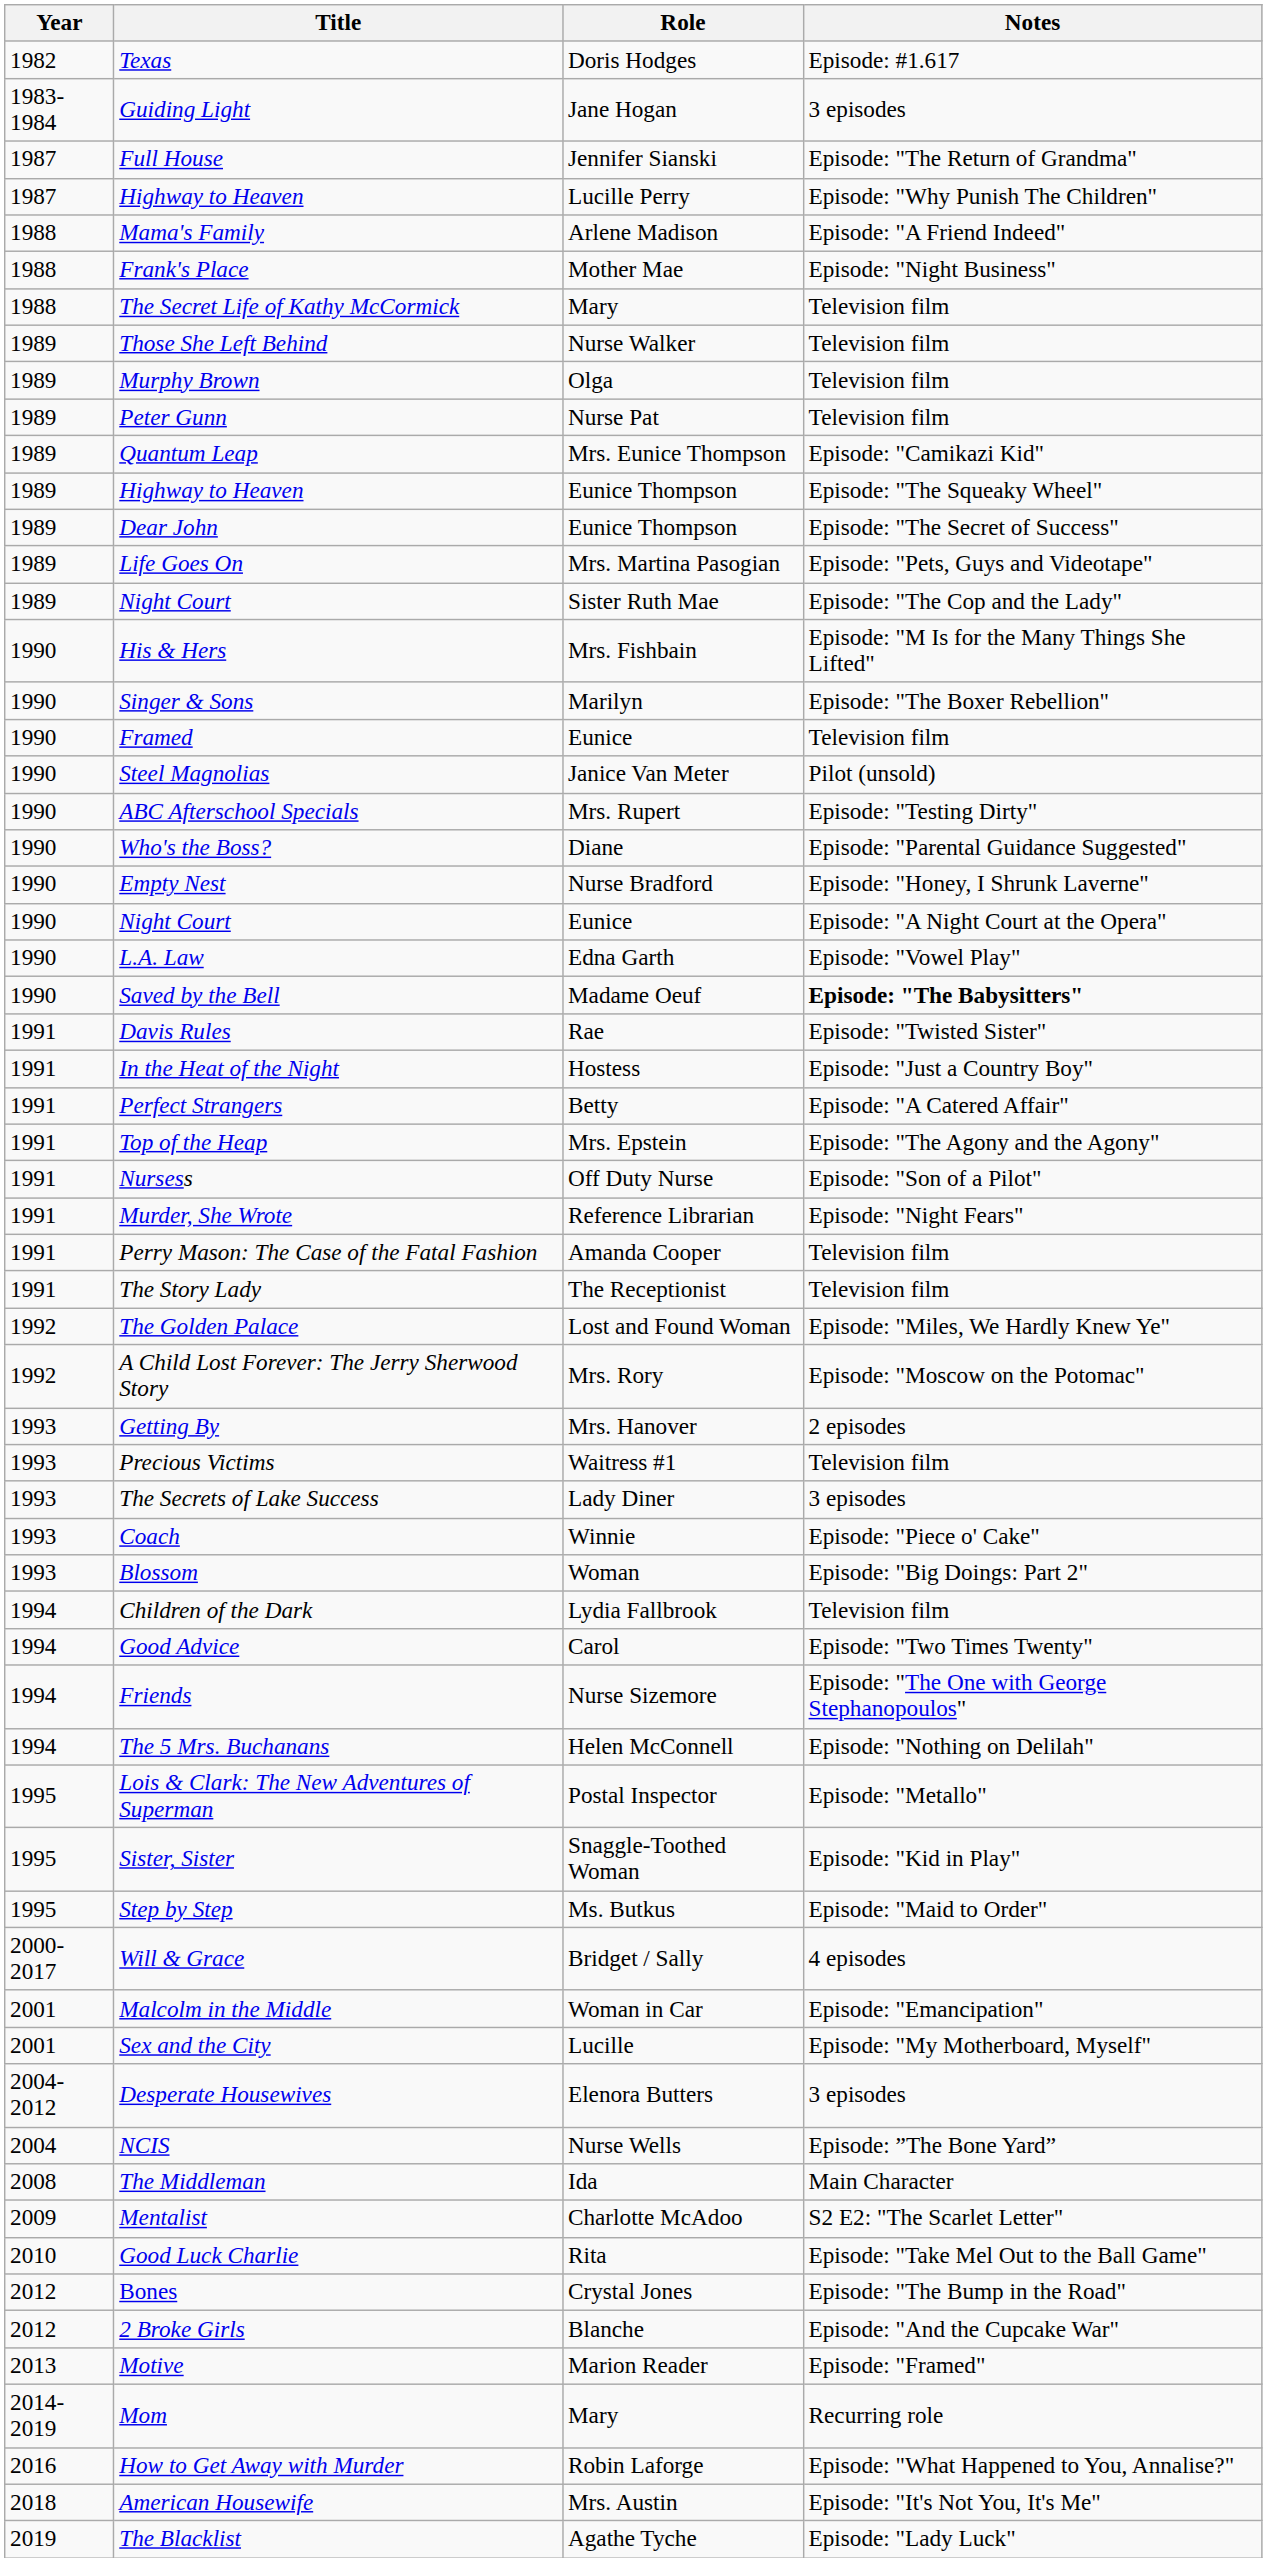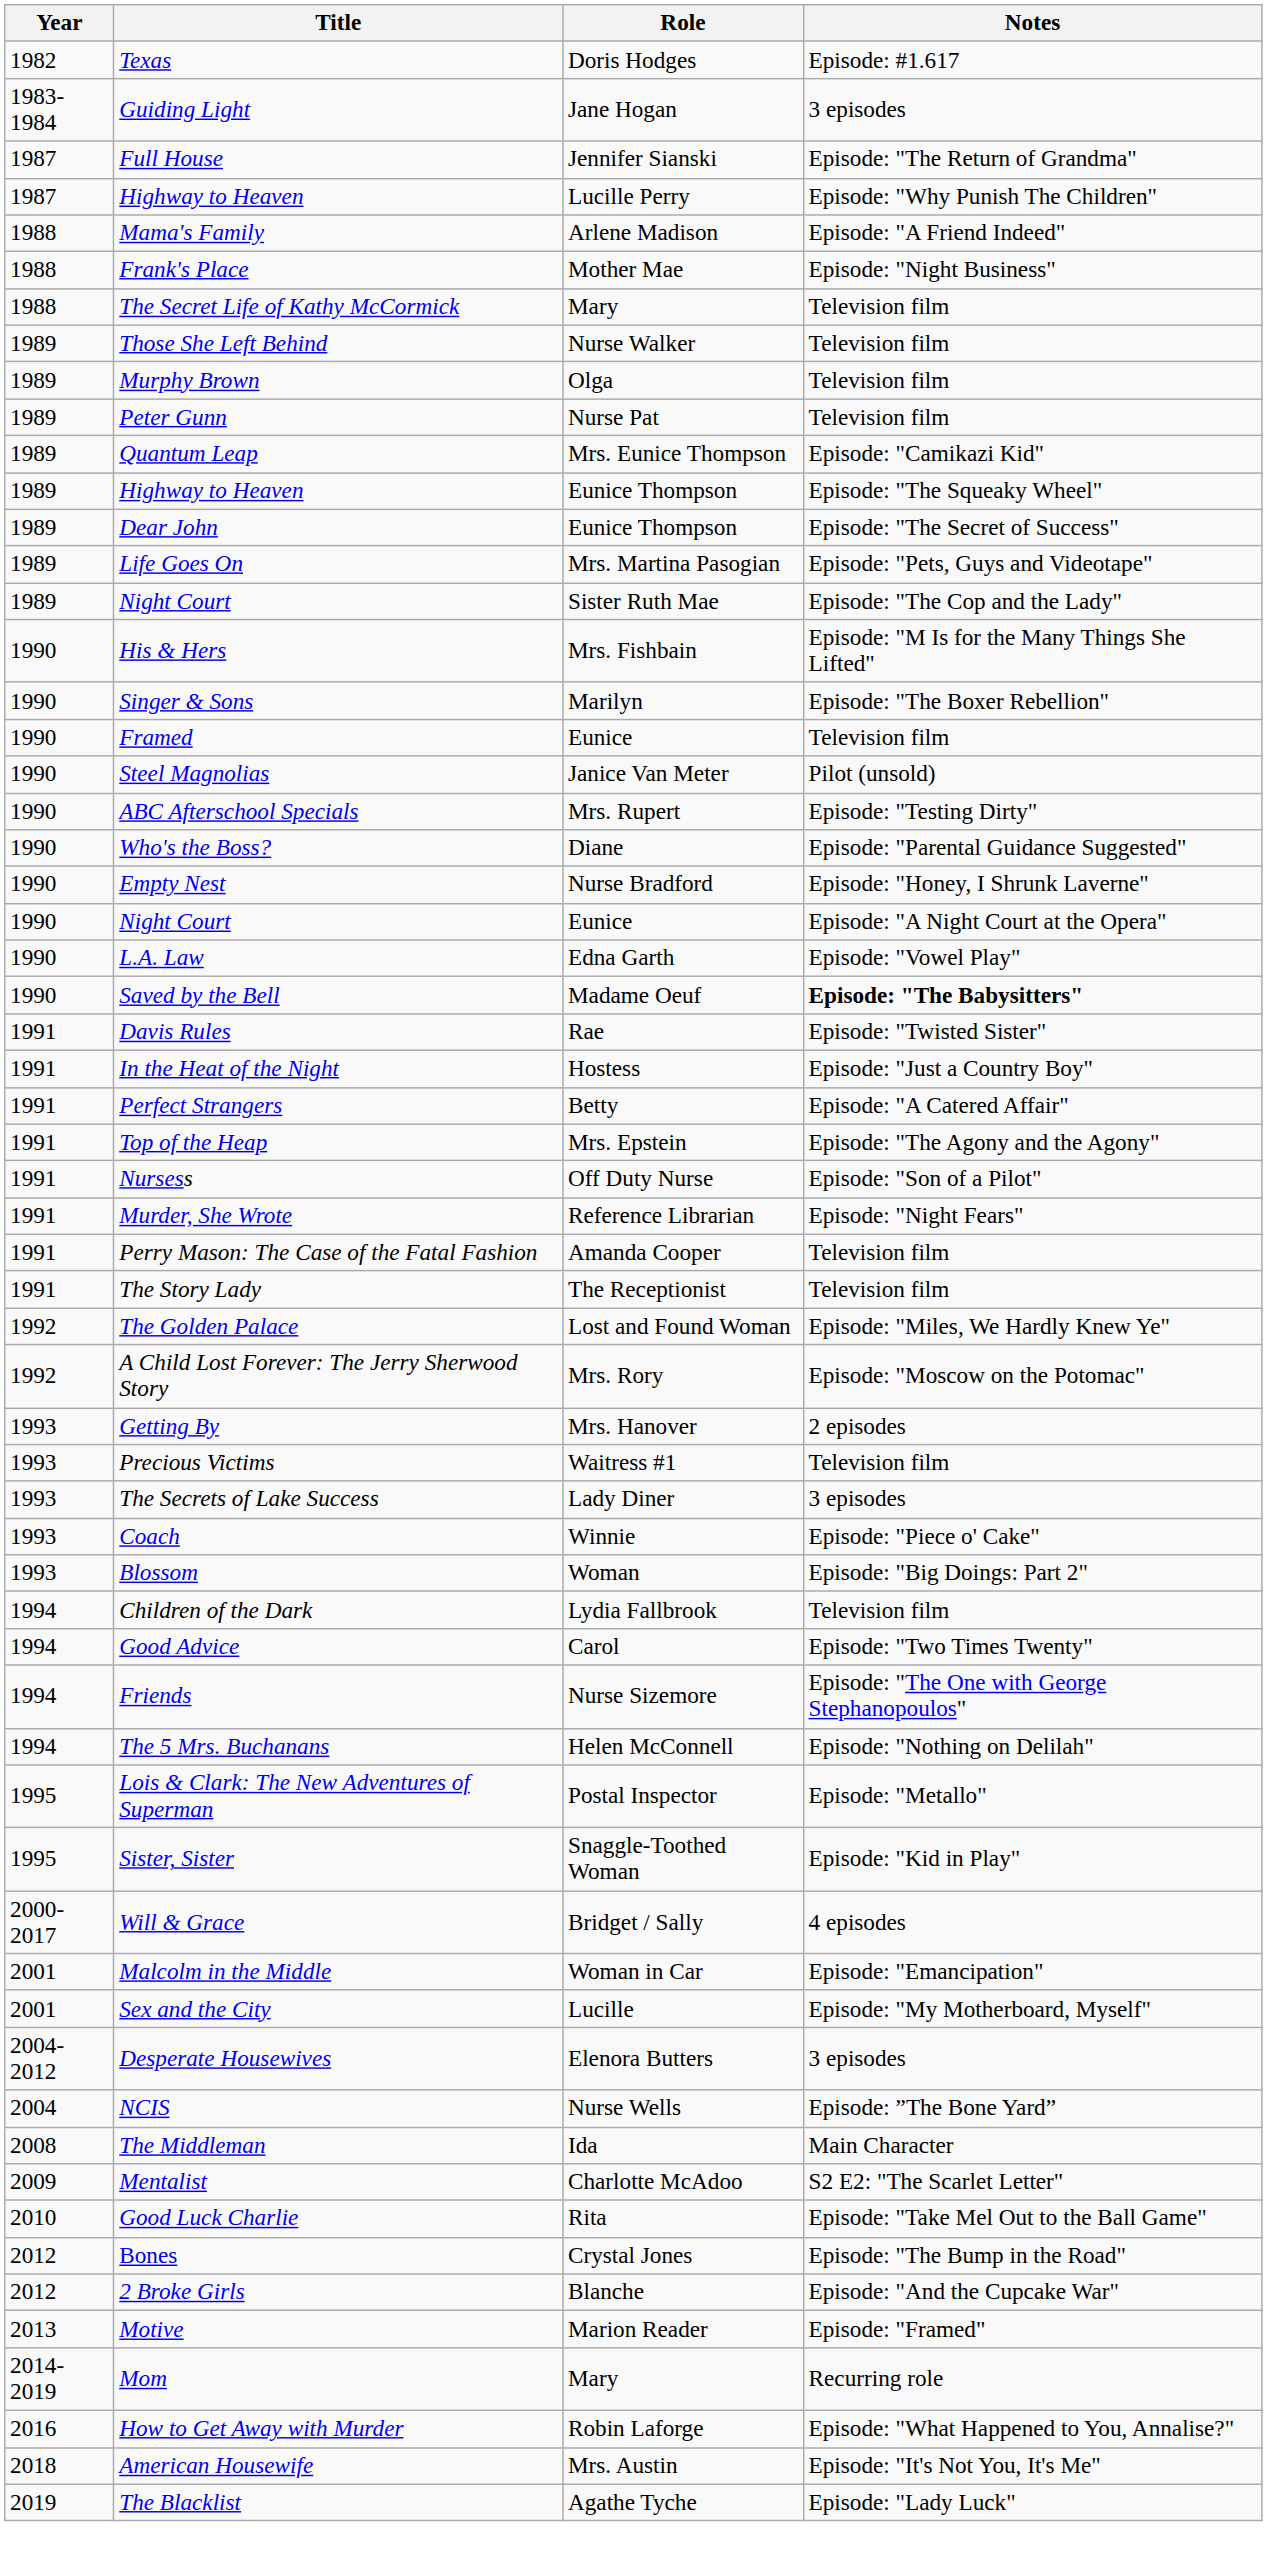- row: 1995 | Step by Step | Ms. Butkus | Episode: "Maid to Order"
